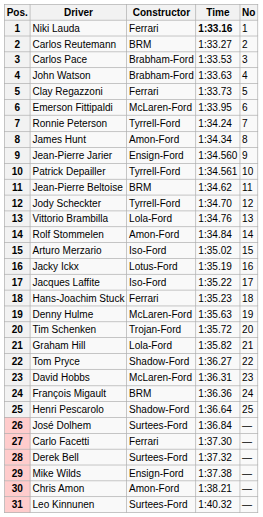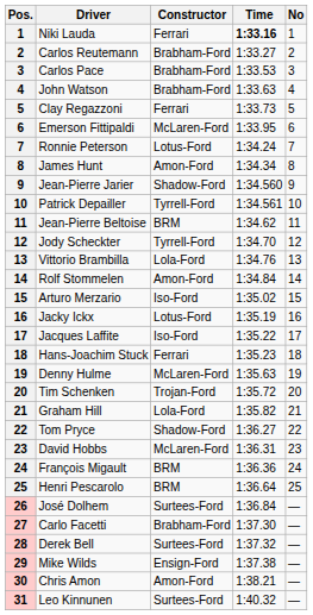Carlos Reutemann | Constructor: BRM -> Brabham-Ford
Ronnie Peterson | Constructor: Tyrrell-Ford -> Lotus-Ford
Jean-Pierre Jarier | Constructor: Ensign-Ford -> Shadow-Ford
Henri Pescarolo | Constructor: Shadow-Ford -> BRM
Carlo Facetti | Constructor: Ferrari -> Brabham-Ford
